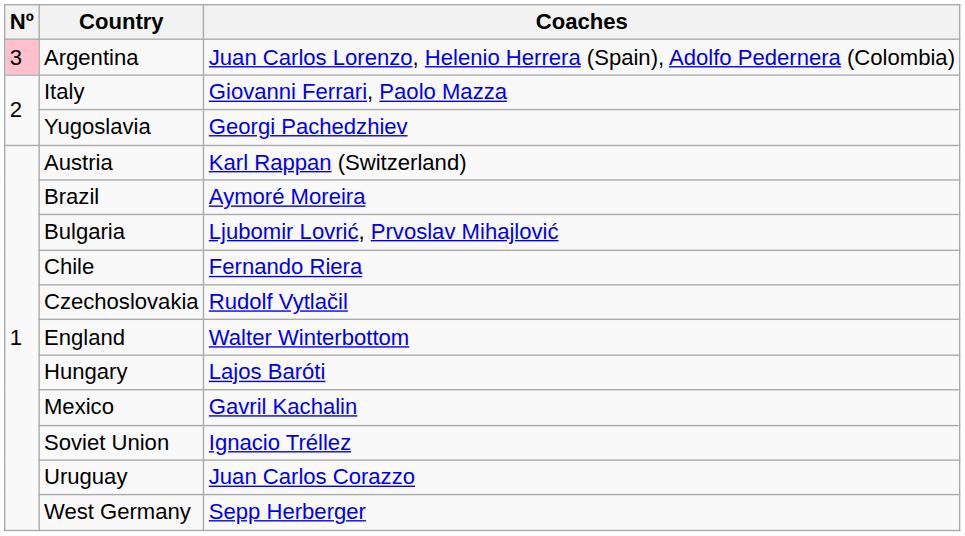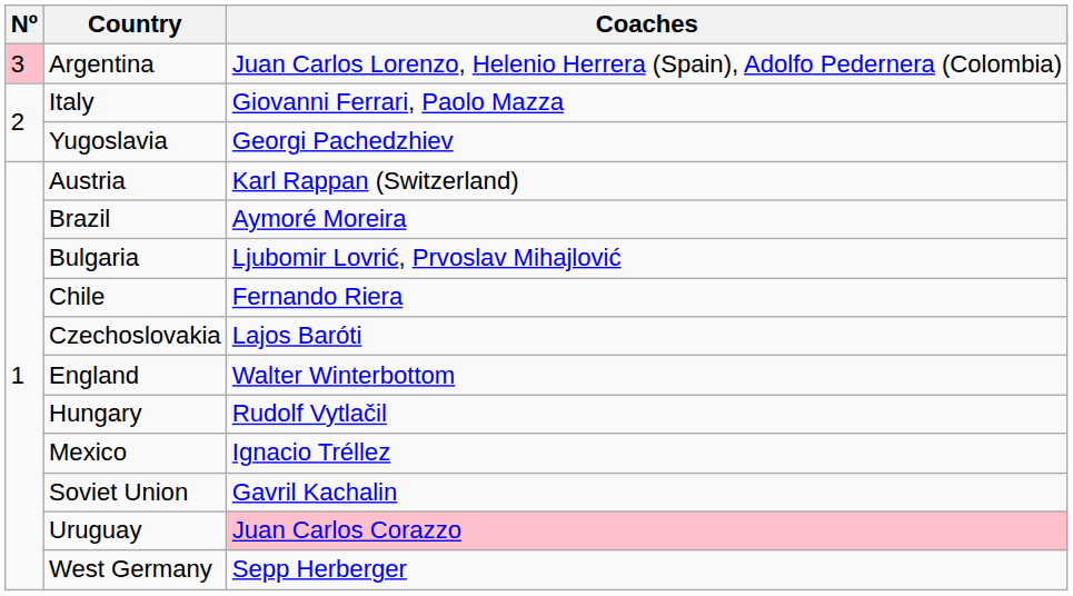Czechoslovakia | Coaches: Rudolf Vytlačil -> Lajos Baróti
Hungary | Coaches: Lajos Baróti -> Rudolf Vytlačil
Mexico | Coaches: Gavril Kachalin -> Ignacio Tréllez
Soviet Union | Coaches: Ignacio Tréllez -> Gavril Kachalin
Uruguay | Coaches: no background -> pink background
